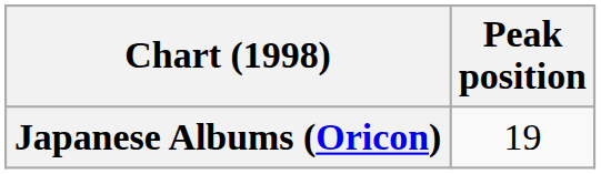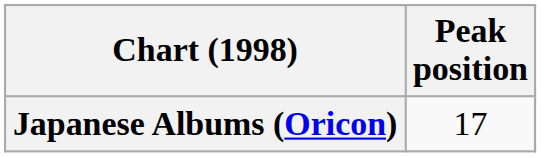Japanese Albums (Oricon) | Peak position: 19 -> 17
